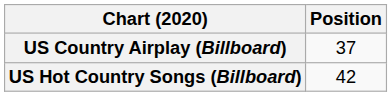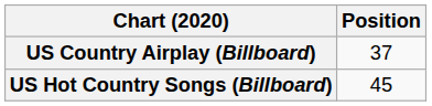US Hot Country Songs (Billboard) | Position: 42 -> 45
